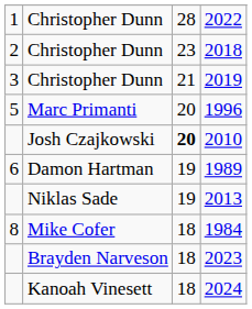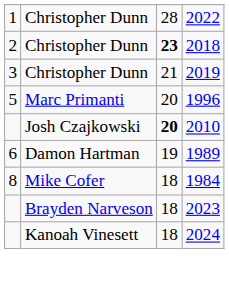2018 | column 3: normal -> bold
- row: Niklas Sade | 19 | 2013
